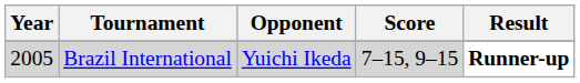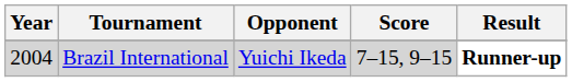Brazil International | Year: 2005 -> 2004
